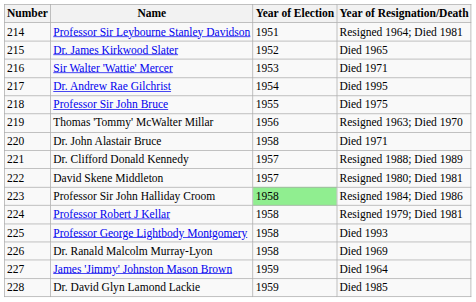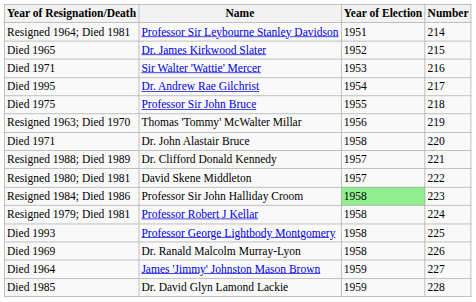columns swapped: Number <-> Year of Resignation/Death
